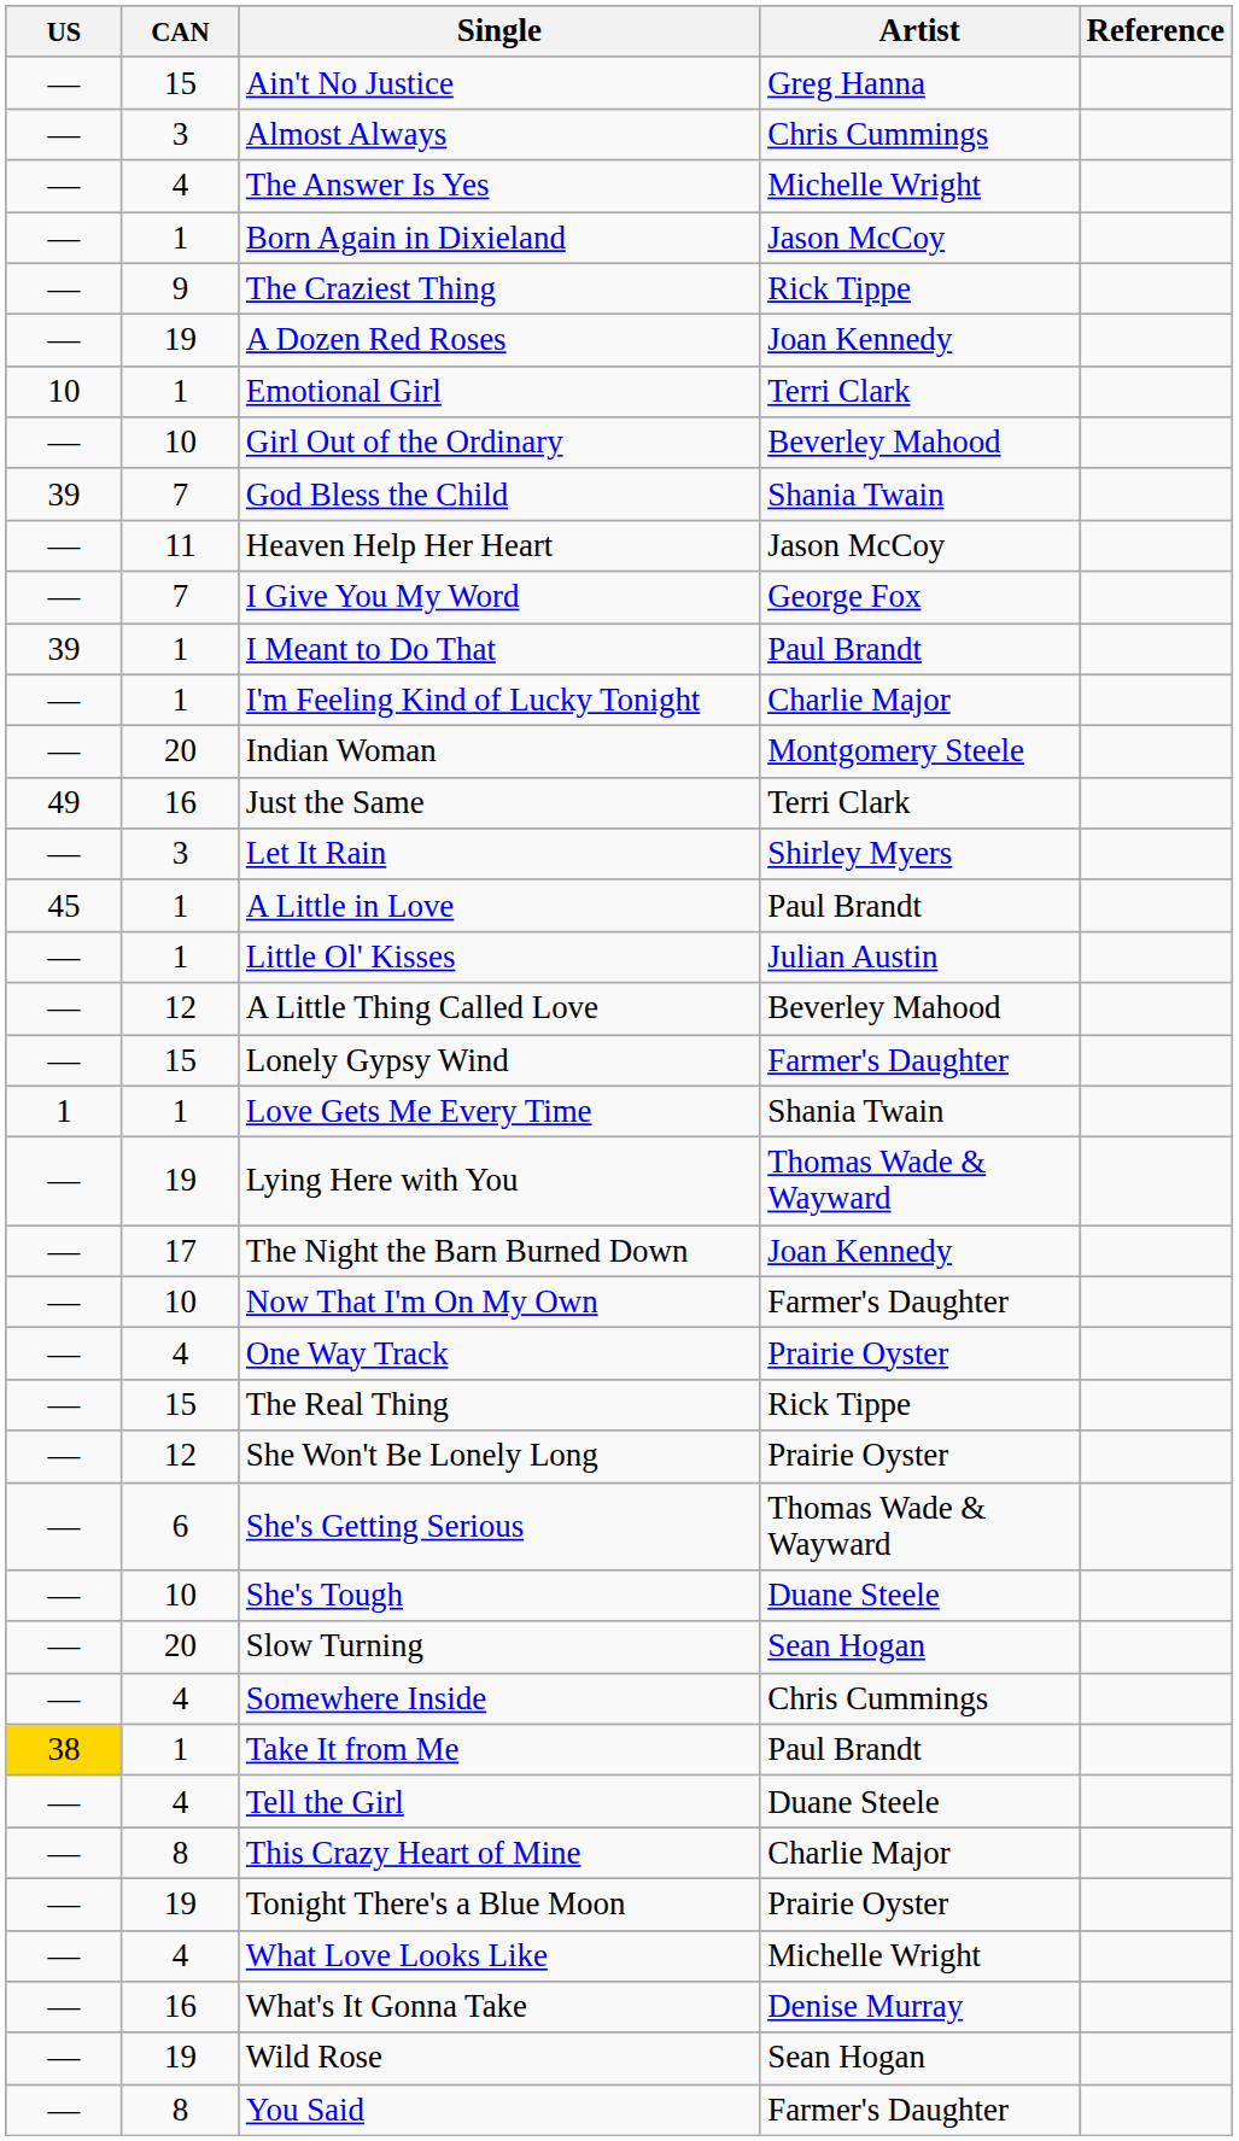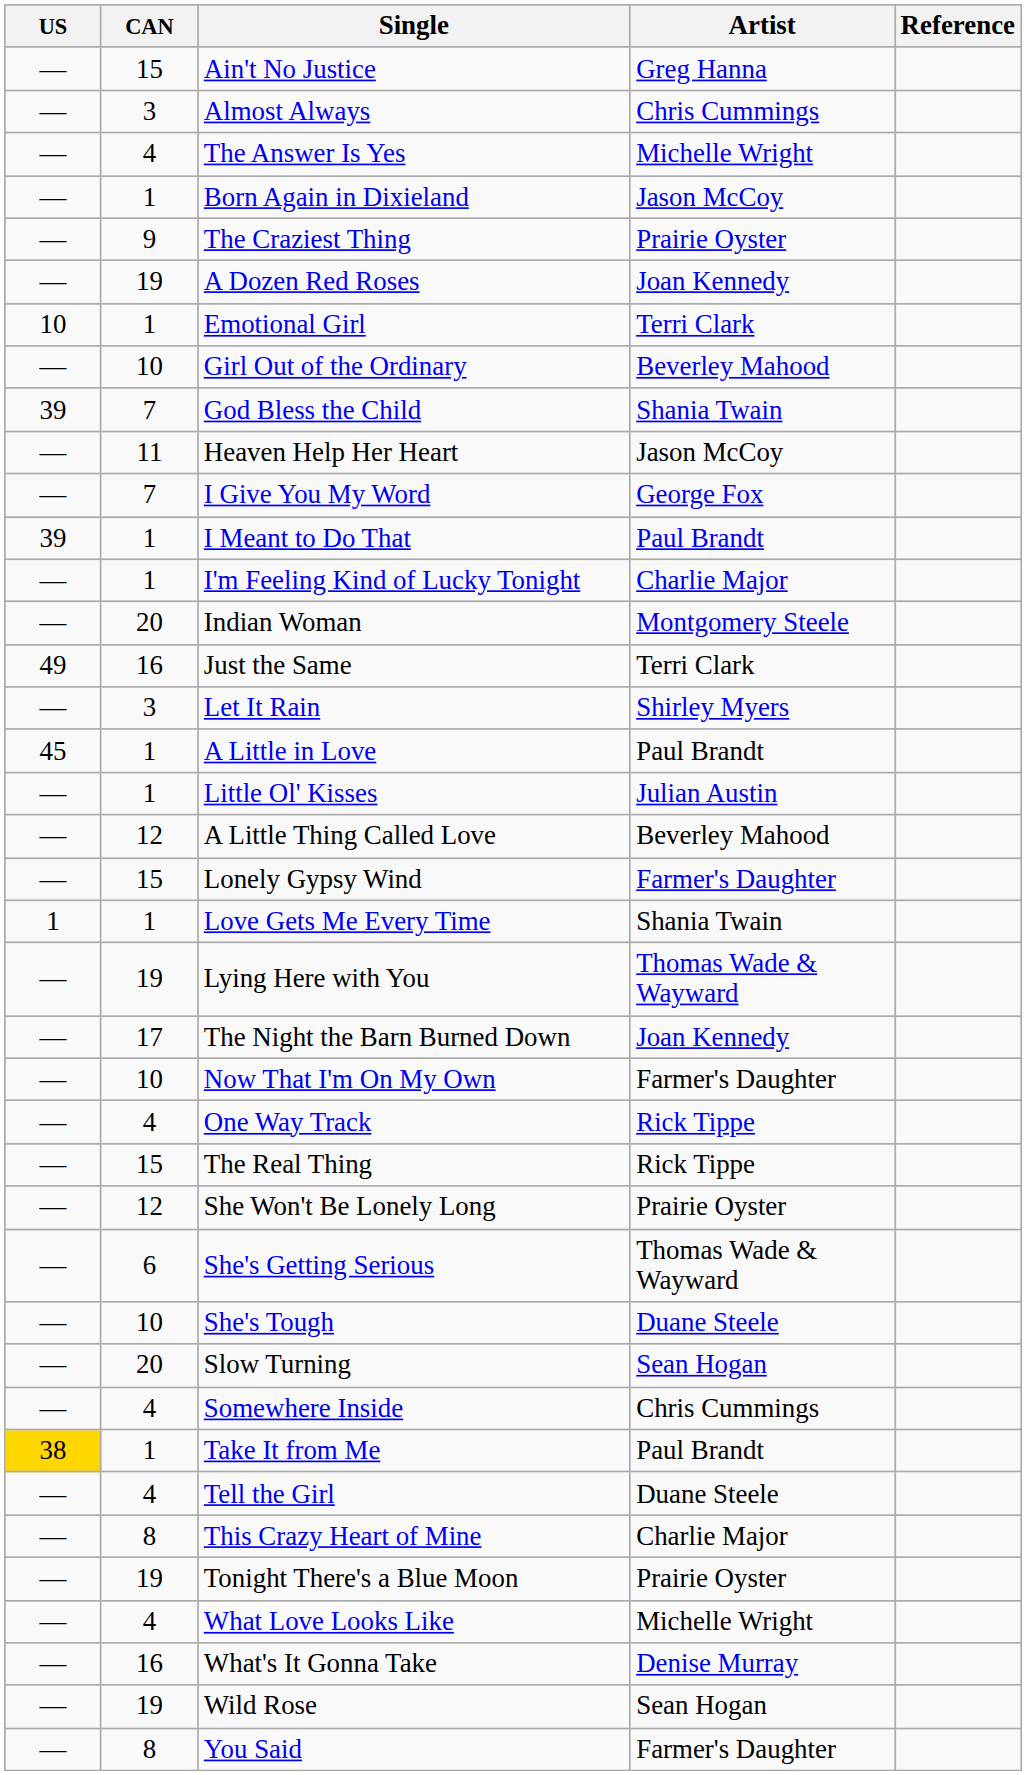The Craziest Thing | Artist: Rick Tippe -> Prairie Oyster
One Way Track | Artist: Prairie Oyster -> Rick Tippe
